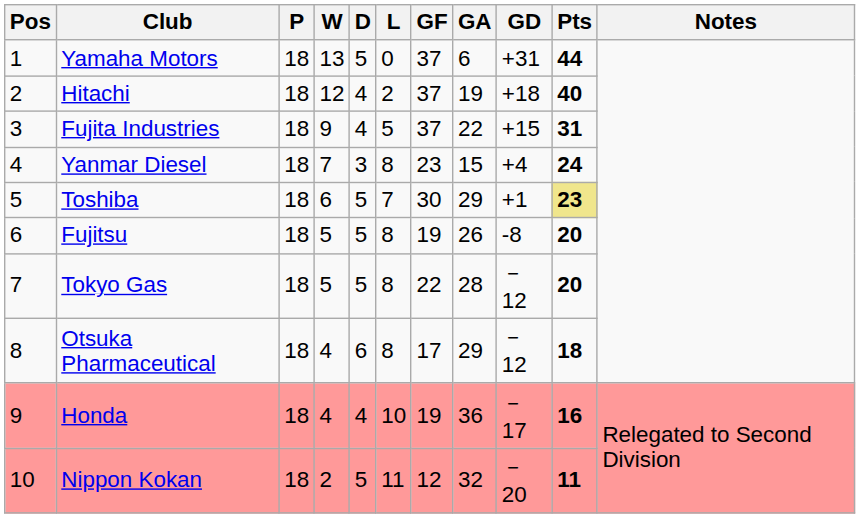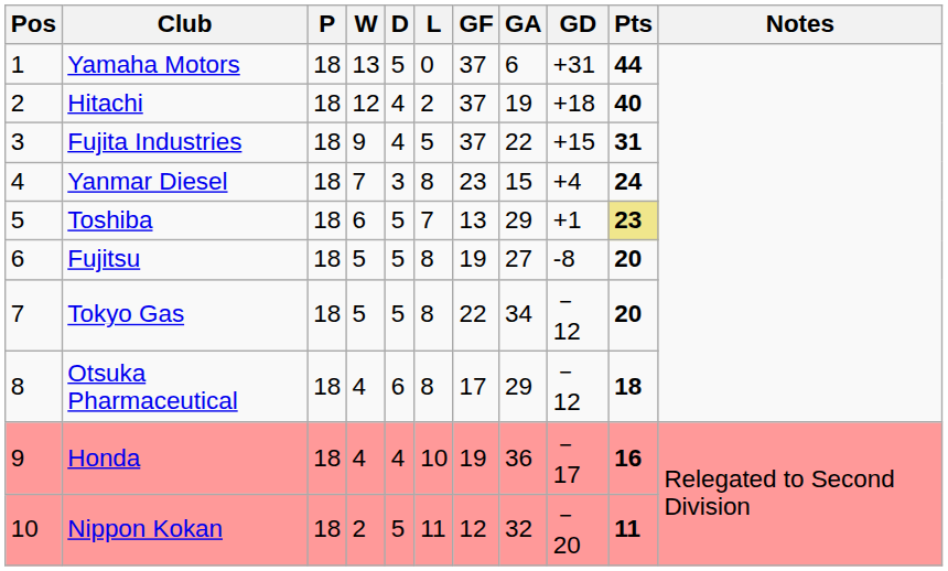Toshiba | GF: 30 -> 13
Fujitsu | GA: 26 -> 27
Tokyo Gas | GA: 28 -> 34
